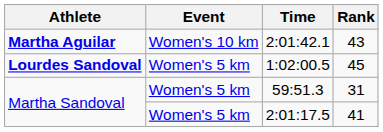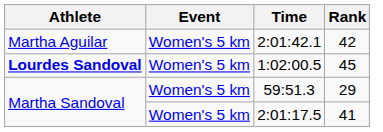2:01:42.1 | Athlete: bold -> normal
2:01:42.1 | Event: Women's 10 km -> Women's 5 km
2:01:42.1 | Rank: 43 -> 42
59:51.3 | Rank: 31 -> 29
